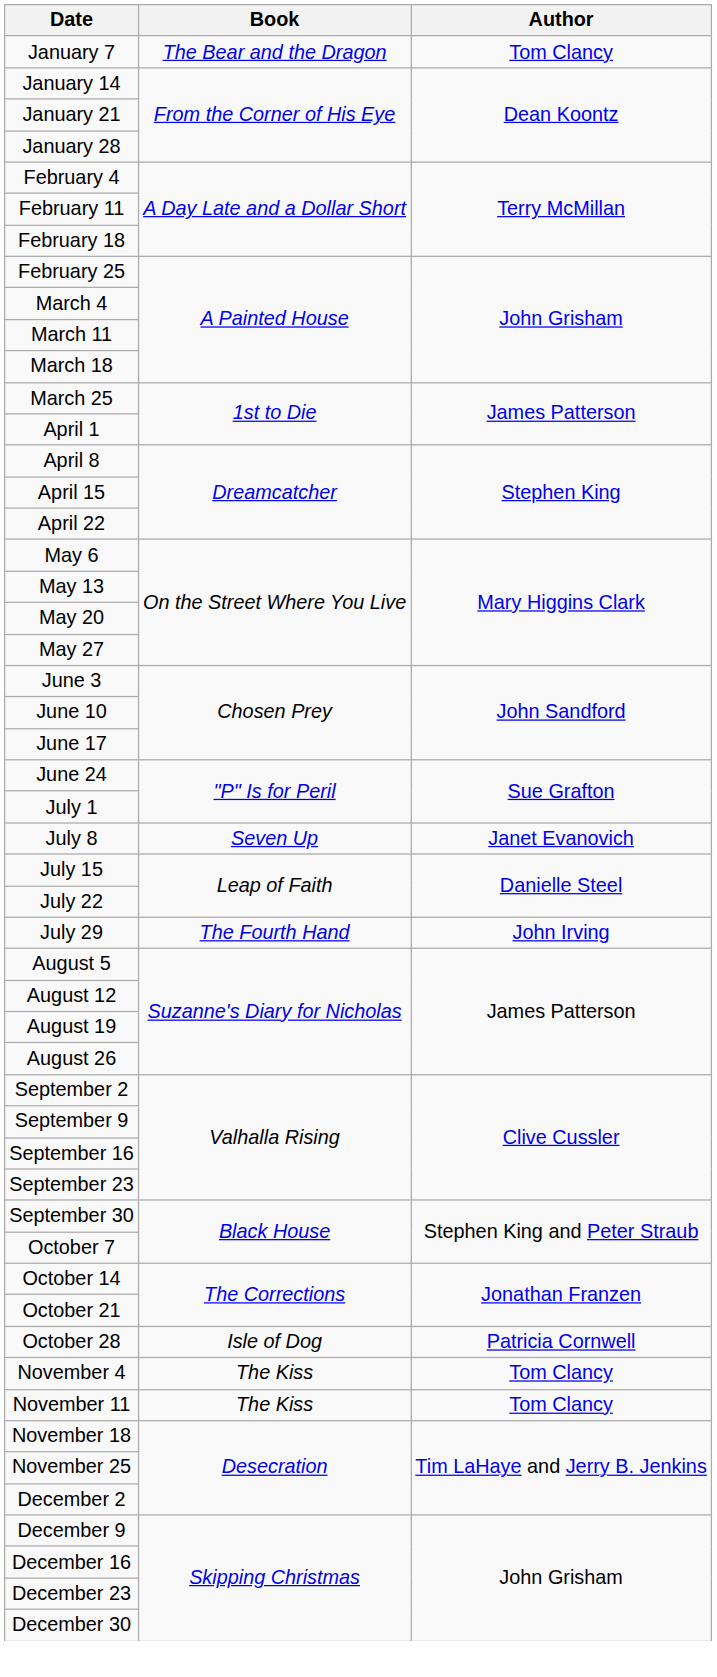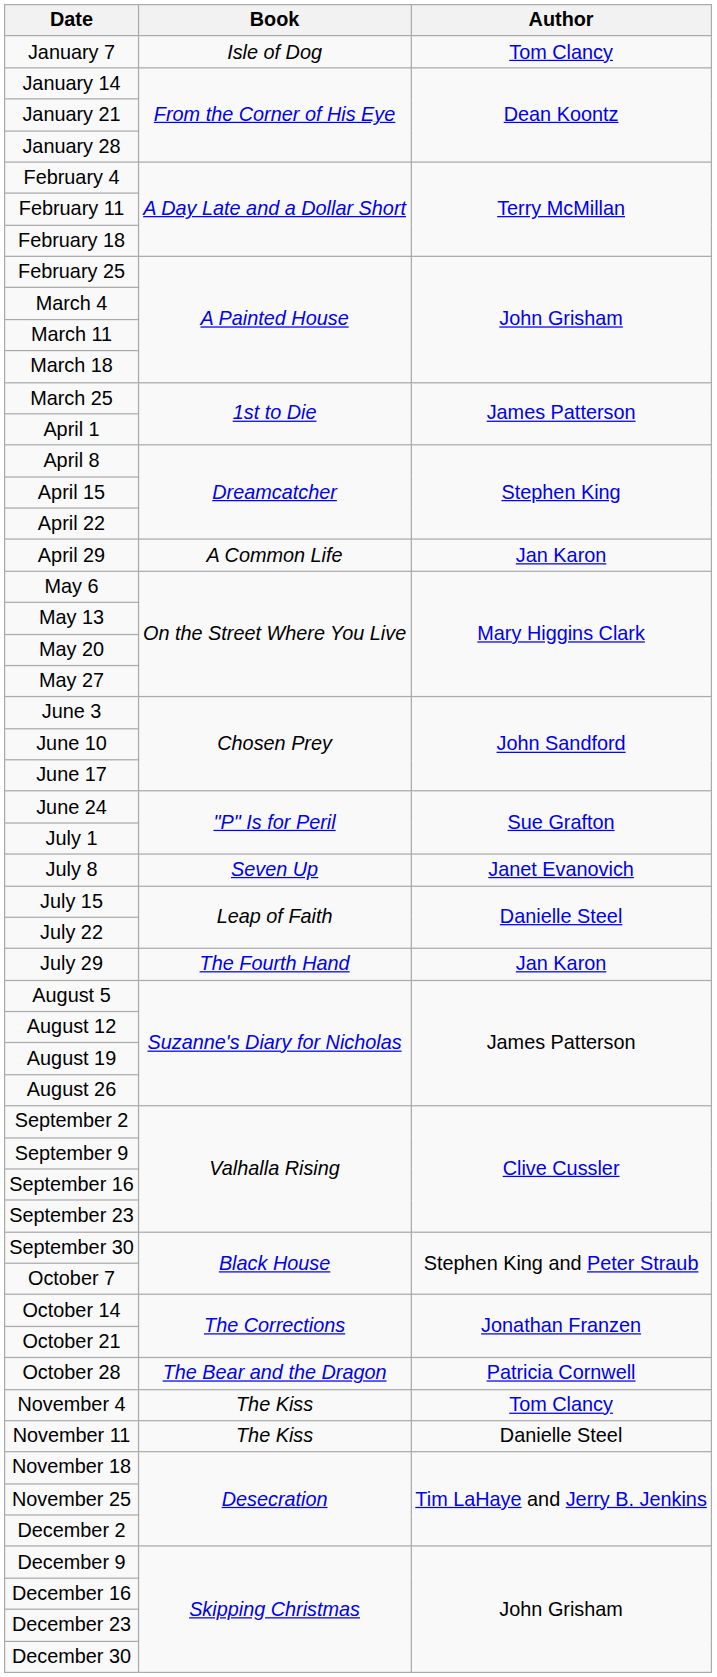January 7 | Book: The Bear and the Dragon -> Isle of Dog
+ row: April 29 | A Common Life | Jan Karon
July 29 | Author: John Irving -> Jan Karon
October 28 | Book: Isle of Dog -> The Bear and the Dragon
November 11 | Author: Tom Clancy -> Danielle Steel
